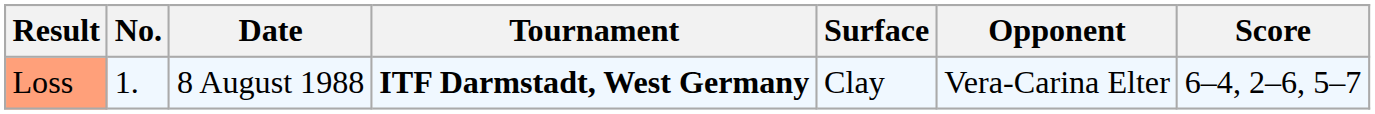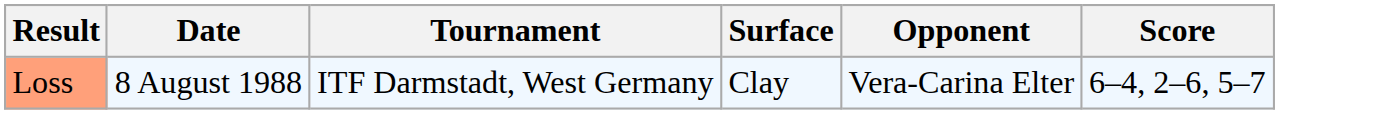- column: No. | 1.
Loss | Tournament: bold -> normal
